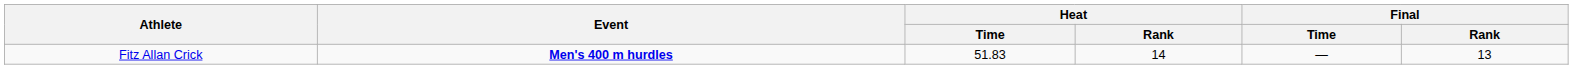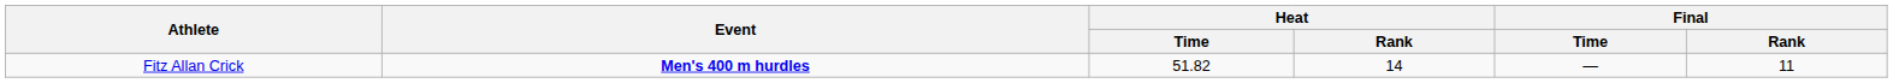Fitz Allan Crick | Heat / Time: 51.83 -> 51.82
Fitz Allan Crick | Final / Rank: 13 -> 11
